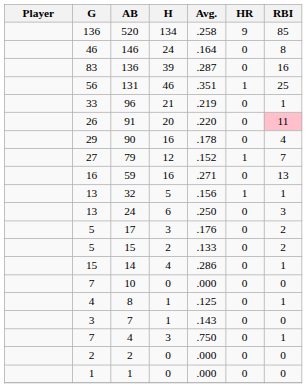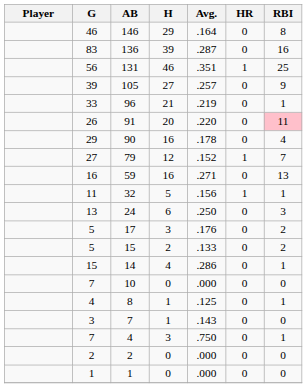- row: 136 | 520 | 134 | .258 | 9 | 85
146 | H: 24 -> 29
+ row: 39 | 105 | 27 | .257 | 0 | 9
32 | G: 13 -> 11
